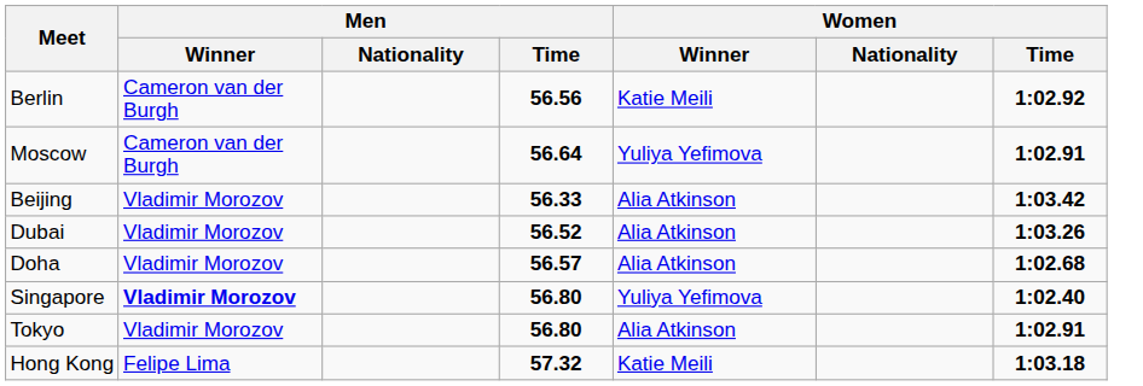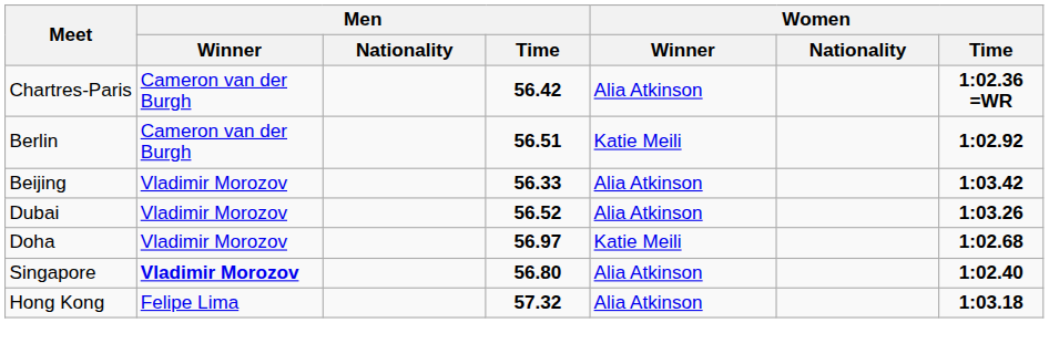+ row: Chartres-Paris | Cameron van der Burgh | 56.42 | Alia Atkinson | 1:02.36 =WR
Berlin | Men / Time: 56.56 -> 56.51
- row: Moscow | Cameron van der Burgh | 56.64 | Yuliya Yefimova | 1:02.91
Doha | Men / Time: 56.57 -> 56.97
Doha | Women / Winner: Alia Atkinson -> Katie Meili
Singapore | Women / Winner: Yuliya Yefimova -> Alia Atkinson
- row: Tokyo | Vladimir Morozov | 56.80 | Alia Atkinson | 1:02.91
Hong Kong | Women / Winner: Katie Meili -> Alia Atkinson
